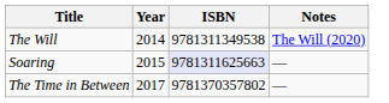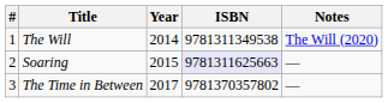+ column: # | 1 | 2 | 3
